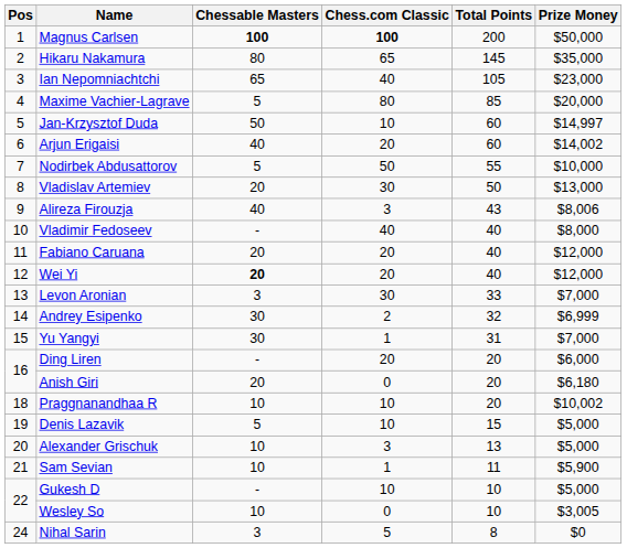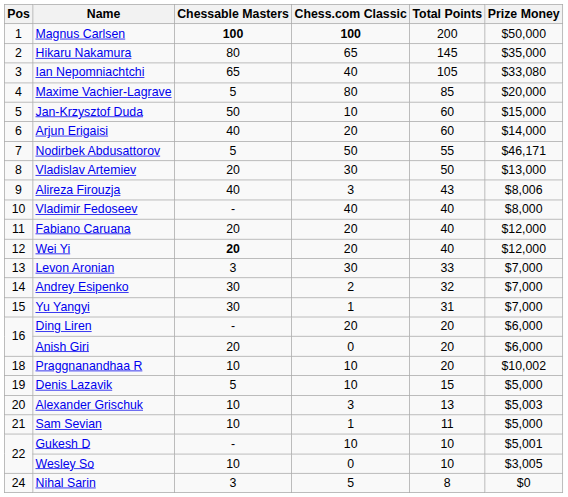Ian Nepomniachtchi | Prize Money: $23,000 -> $33,080
Jan-Krzysztof Duda | Prize Money: $14,997 -> $15,000
Arjun Erigaisi | Prize Money: $14,002 -> $14,000
Nodirbek Abdusattorov | Prize Money: $10,000 -> $46,171
Andrey Esipenko | Prize Money: $6,999 -> $7,000
Anish Giri | Prize Money: $6,180 -> $6,000
Alexander Grischuk | Prize Money: $5,000 -> $5,003
Sam Sevian | Prize Money: $5,900 -> $5,000
Gukesh D | Prize Money: $5,000 -> $5,001
